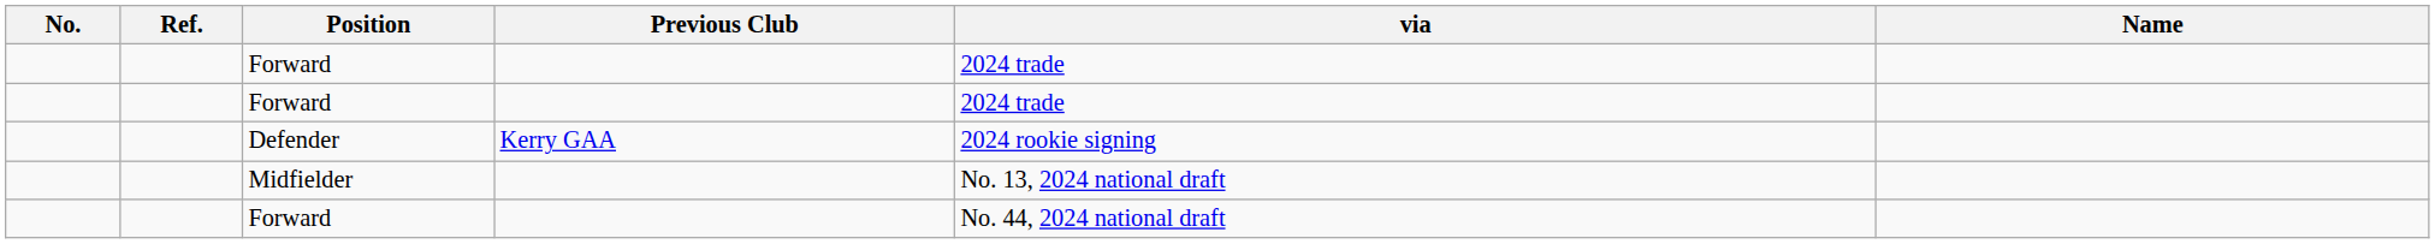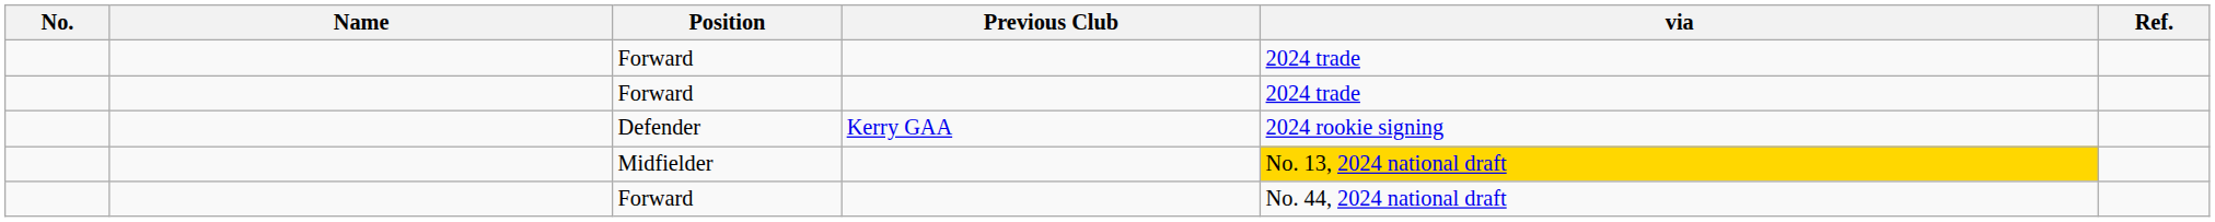columns swapped: Name <-> Ref.
Midfielder | via: no background -> gold background
